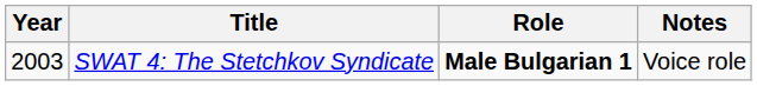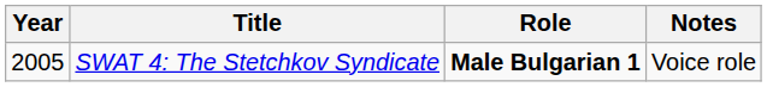SWAT 4: The Stetchkov Syndicate | Year: 2003 -> 2005
